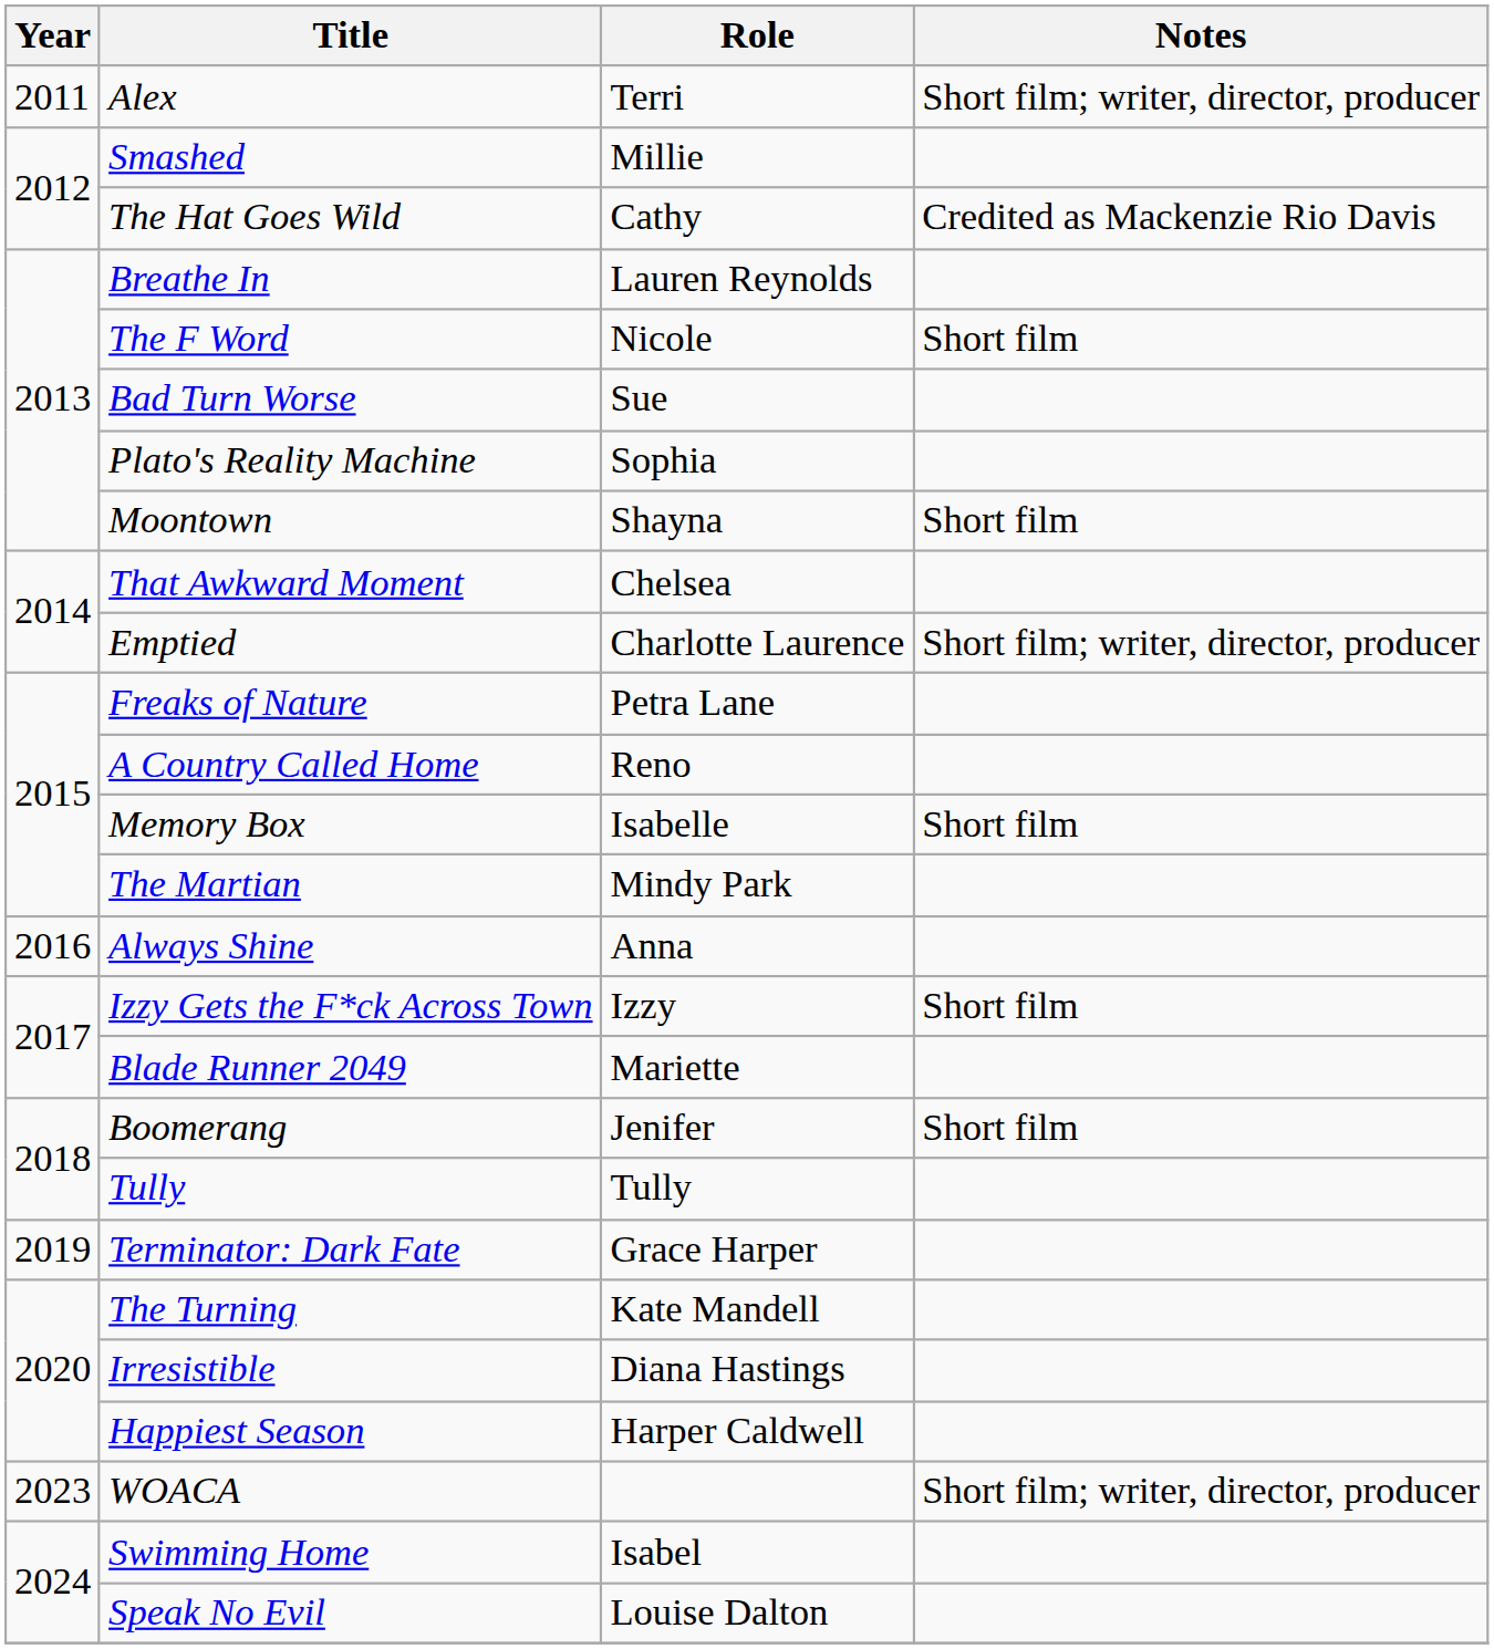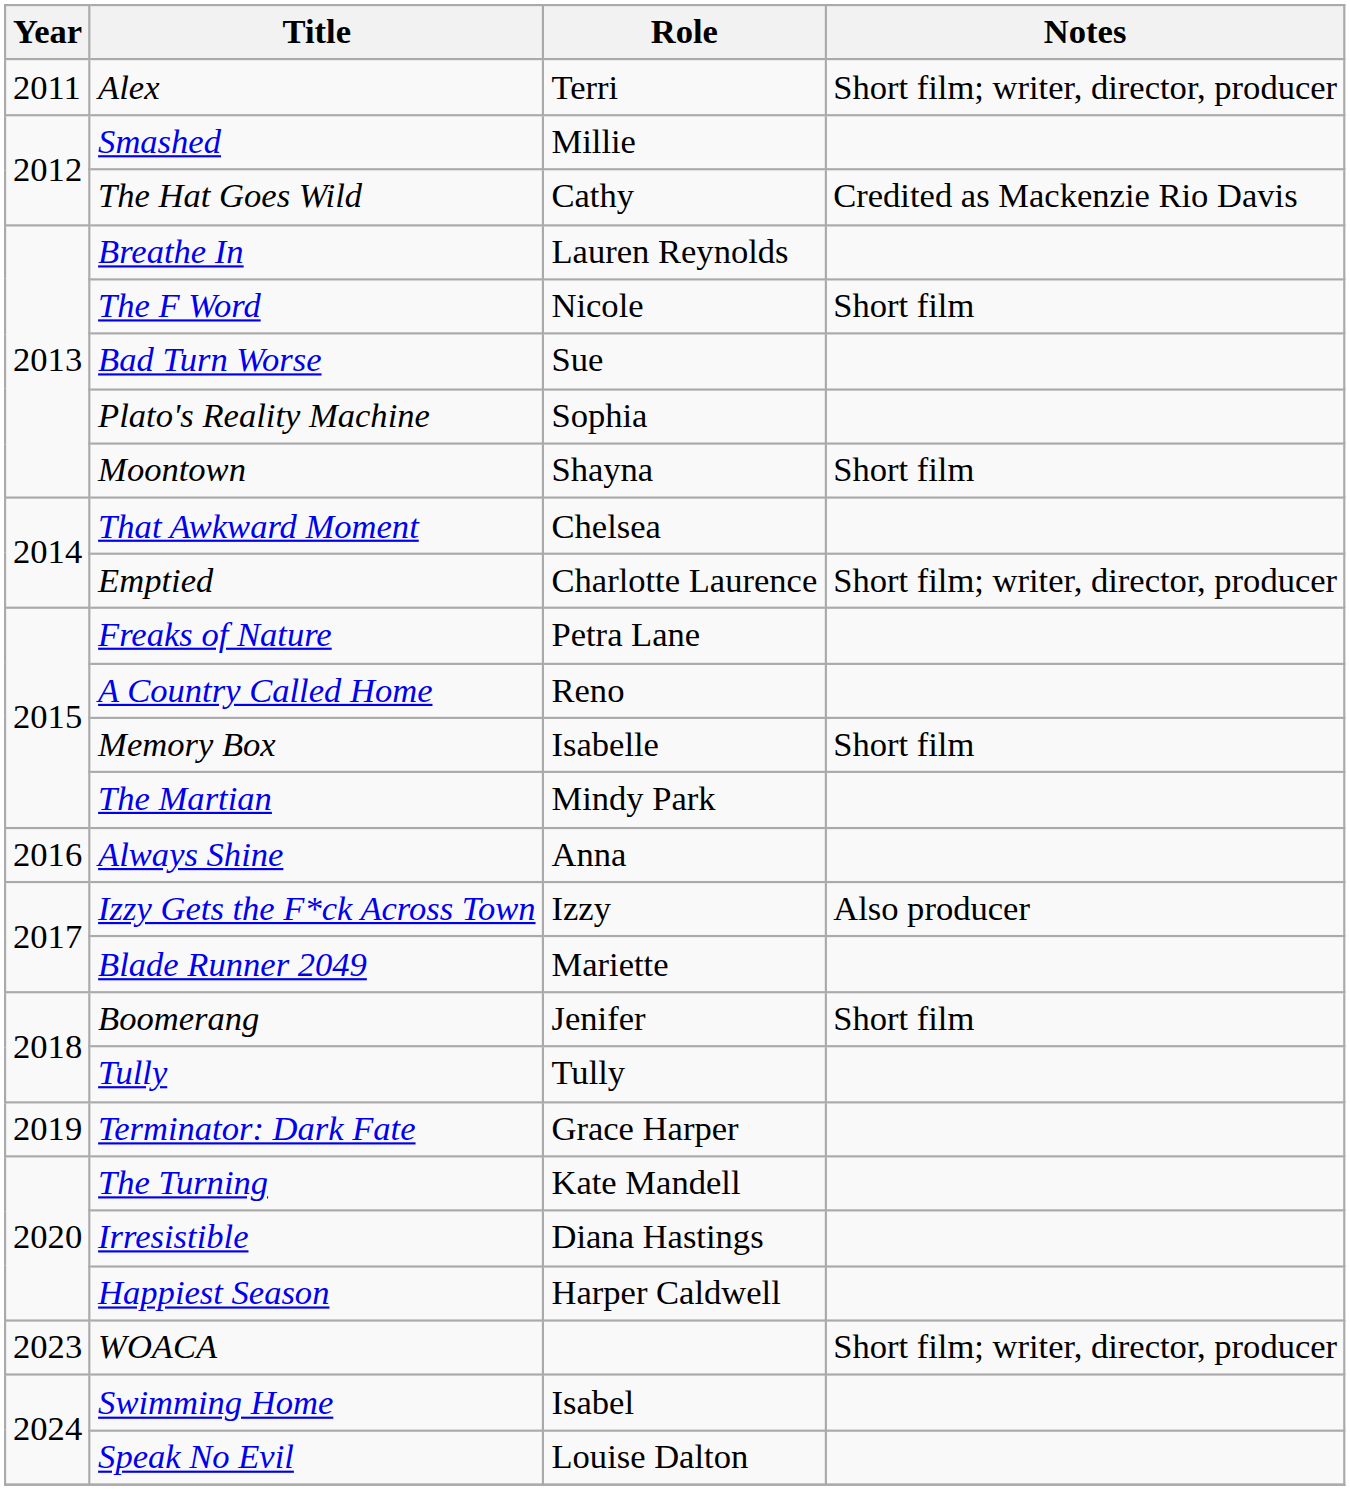Izzy Gets the F*ck Across Town | Notes: Short film -> Also producer
